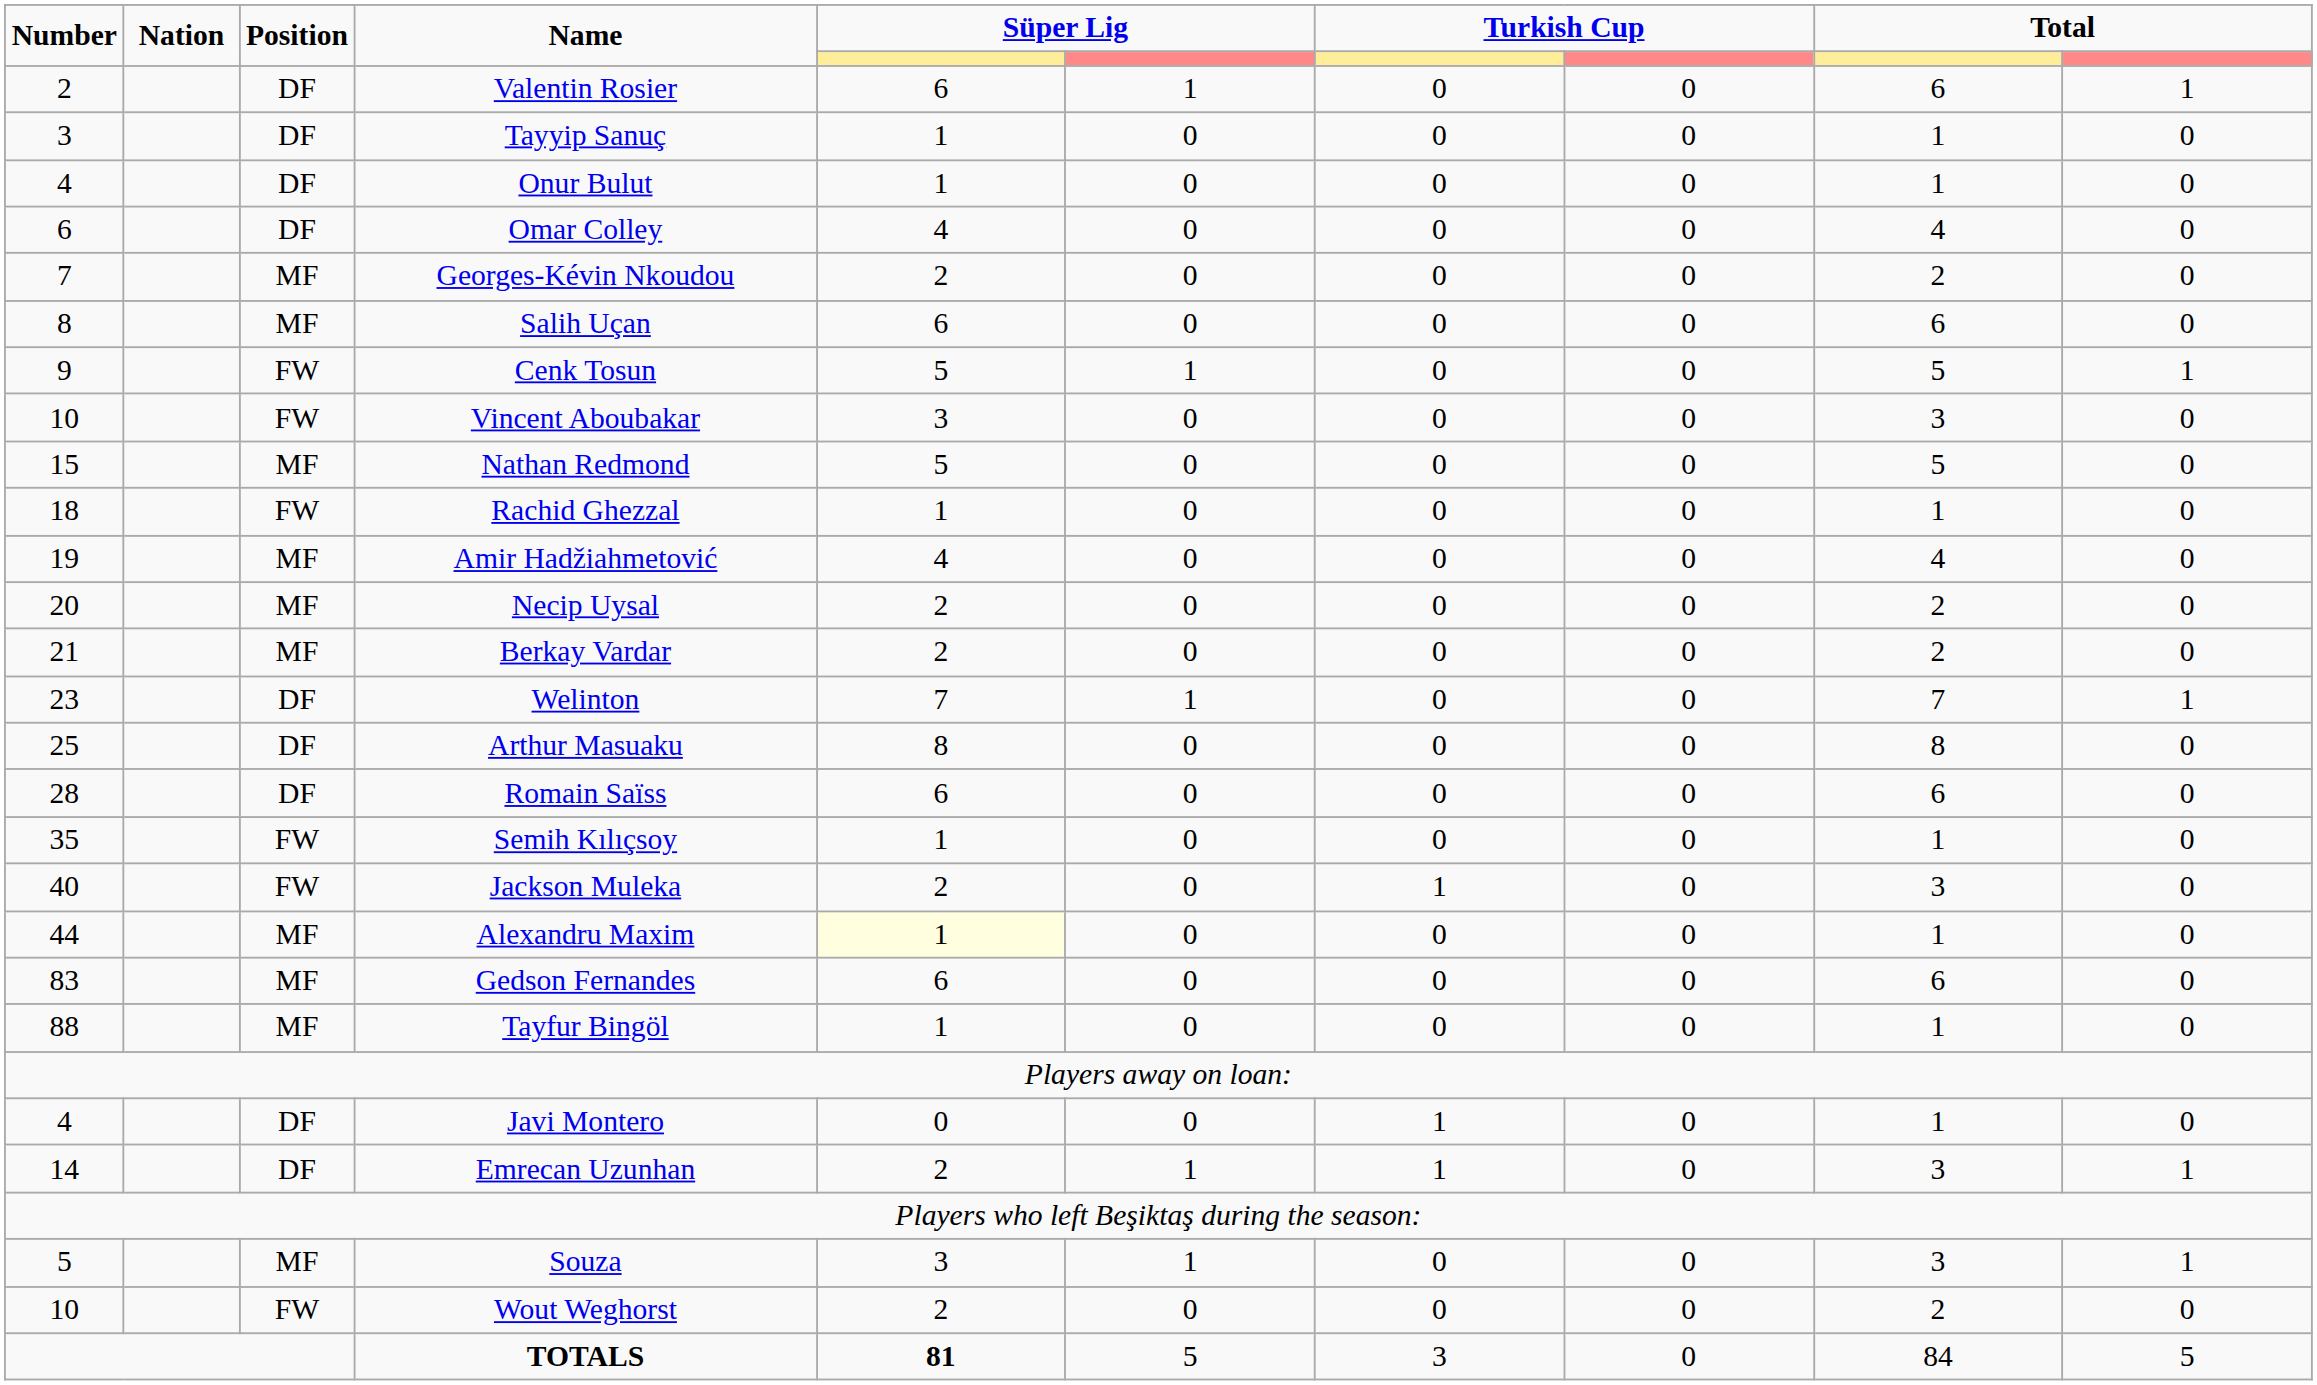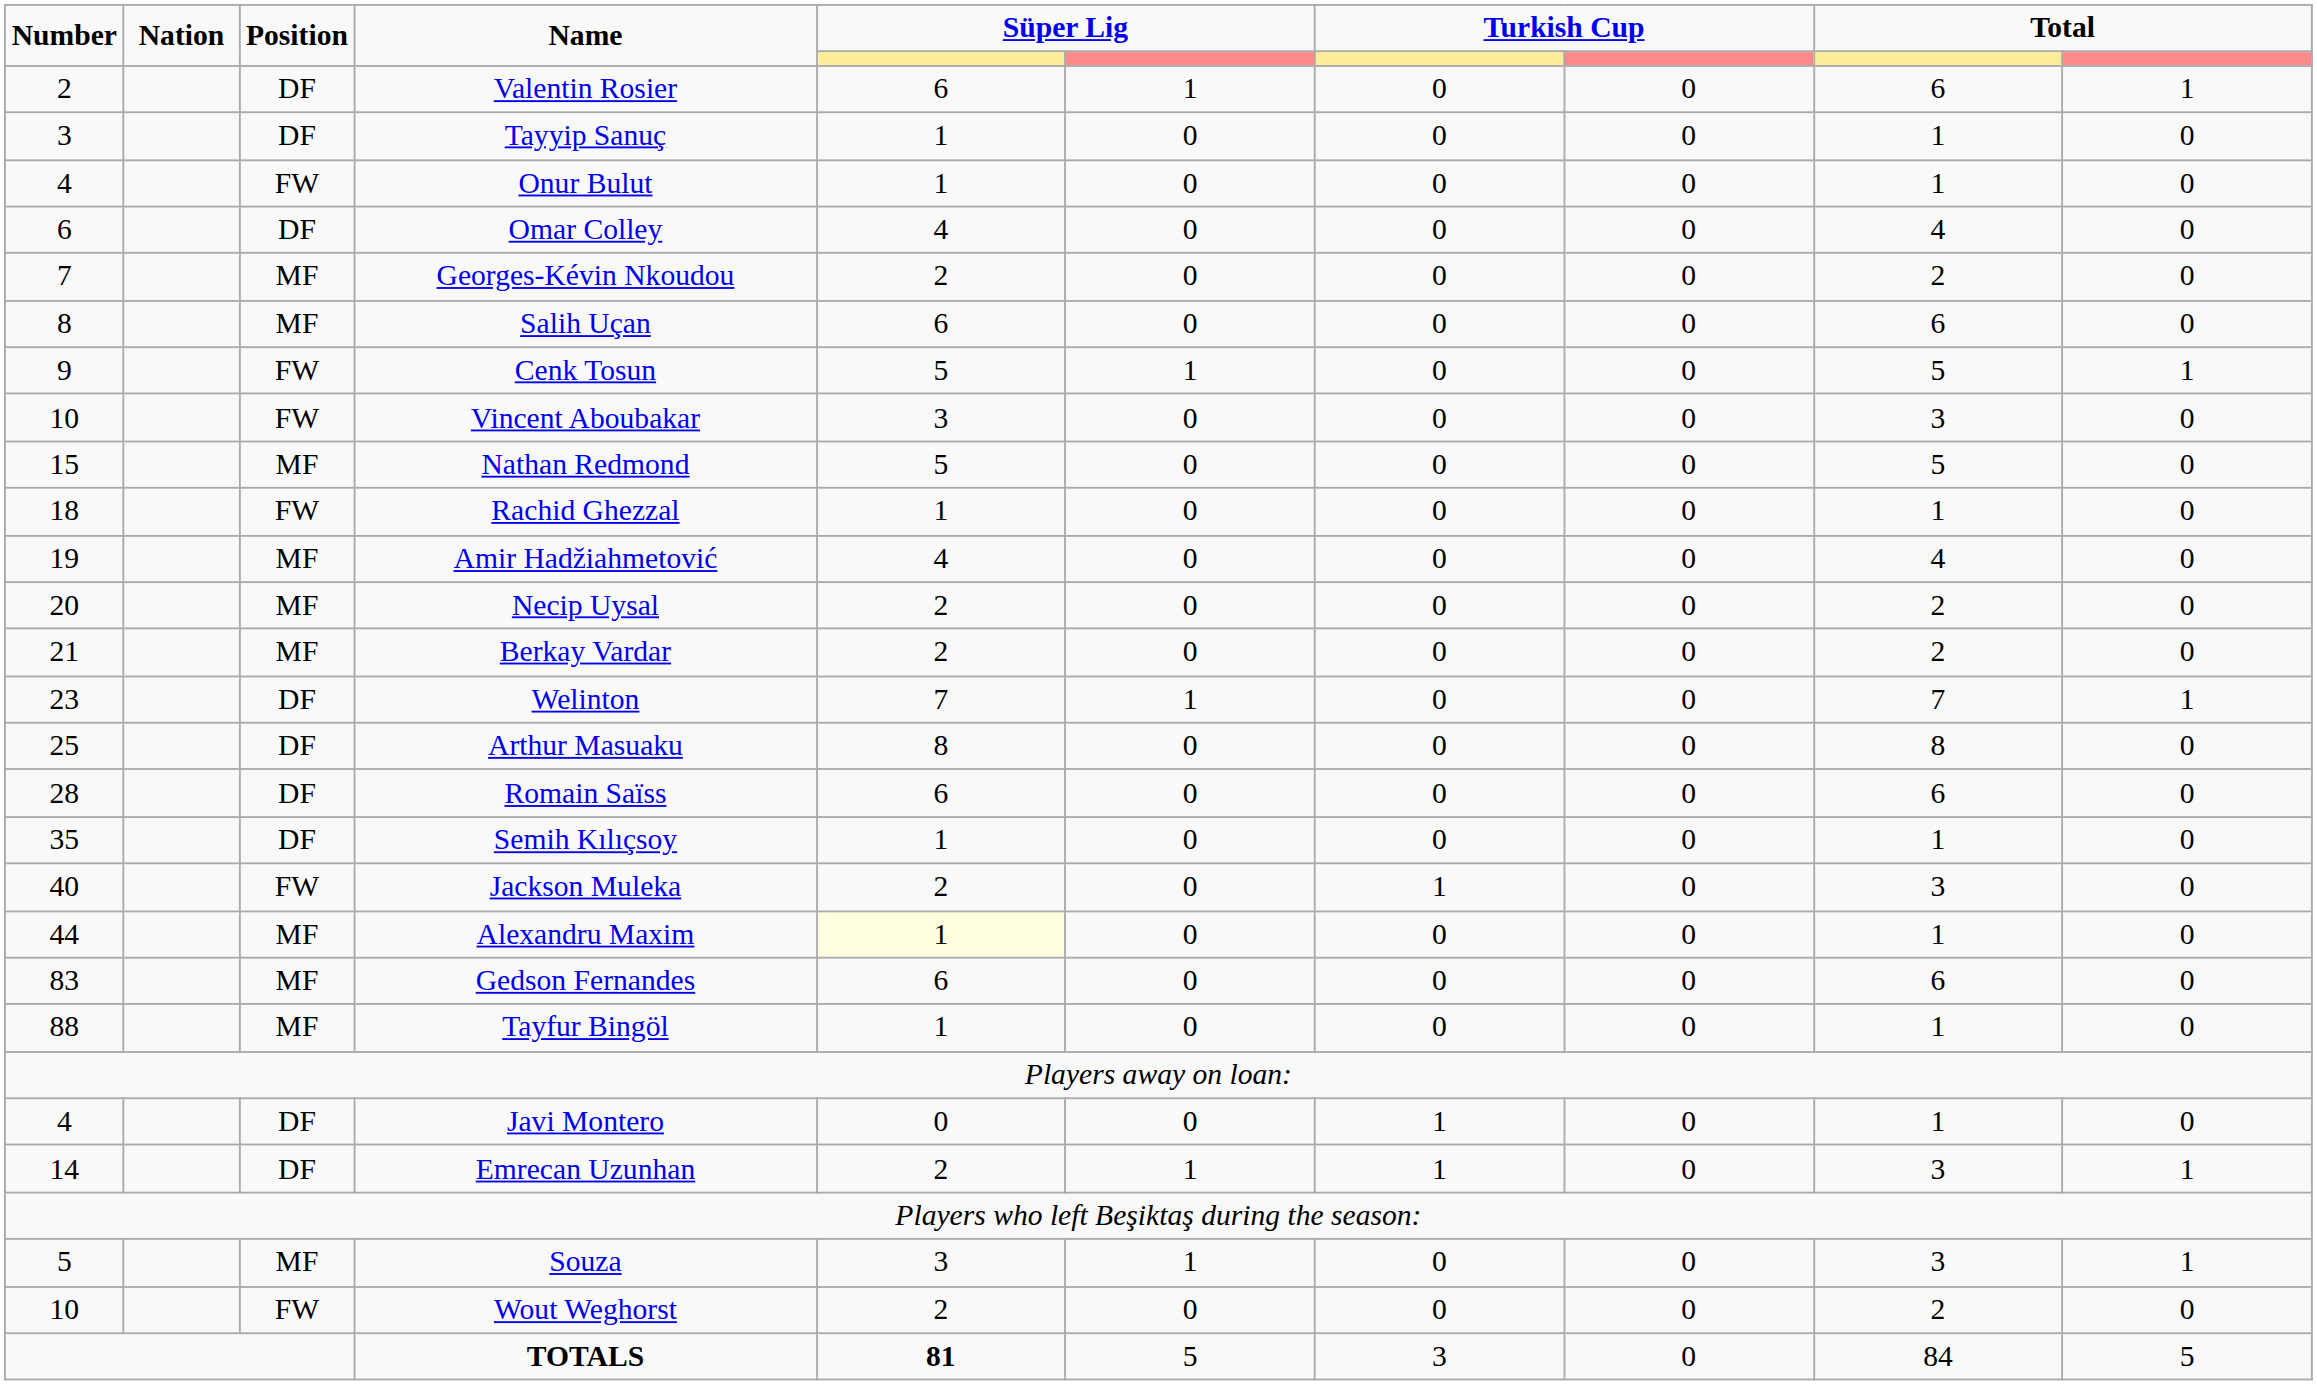Onur Bulut | Position: DF -> FW
Semih Kılıçsoy | Position: FW -> DF
